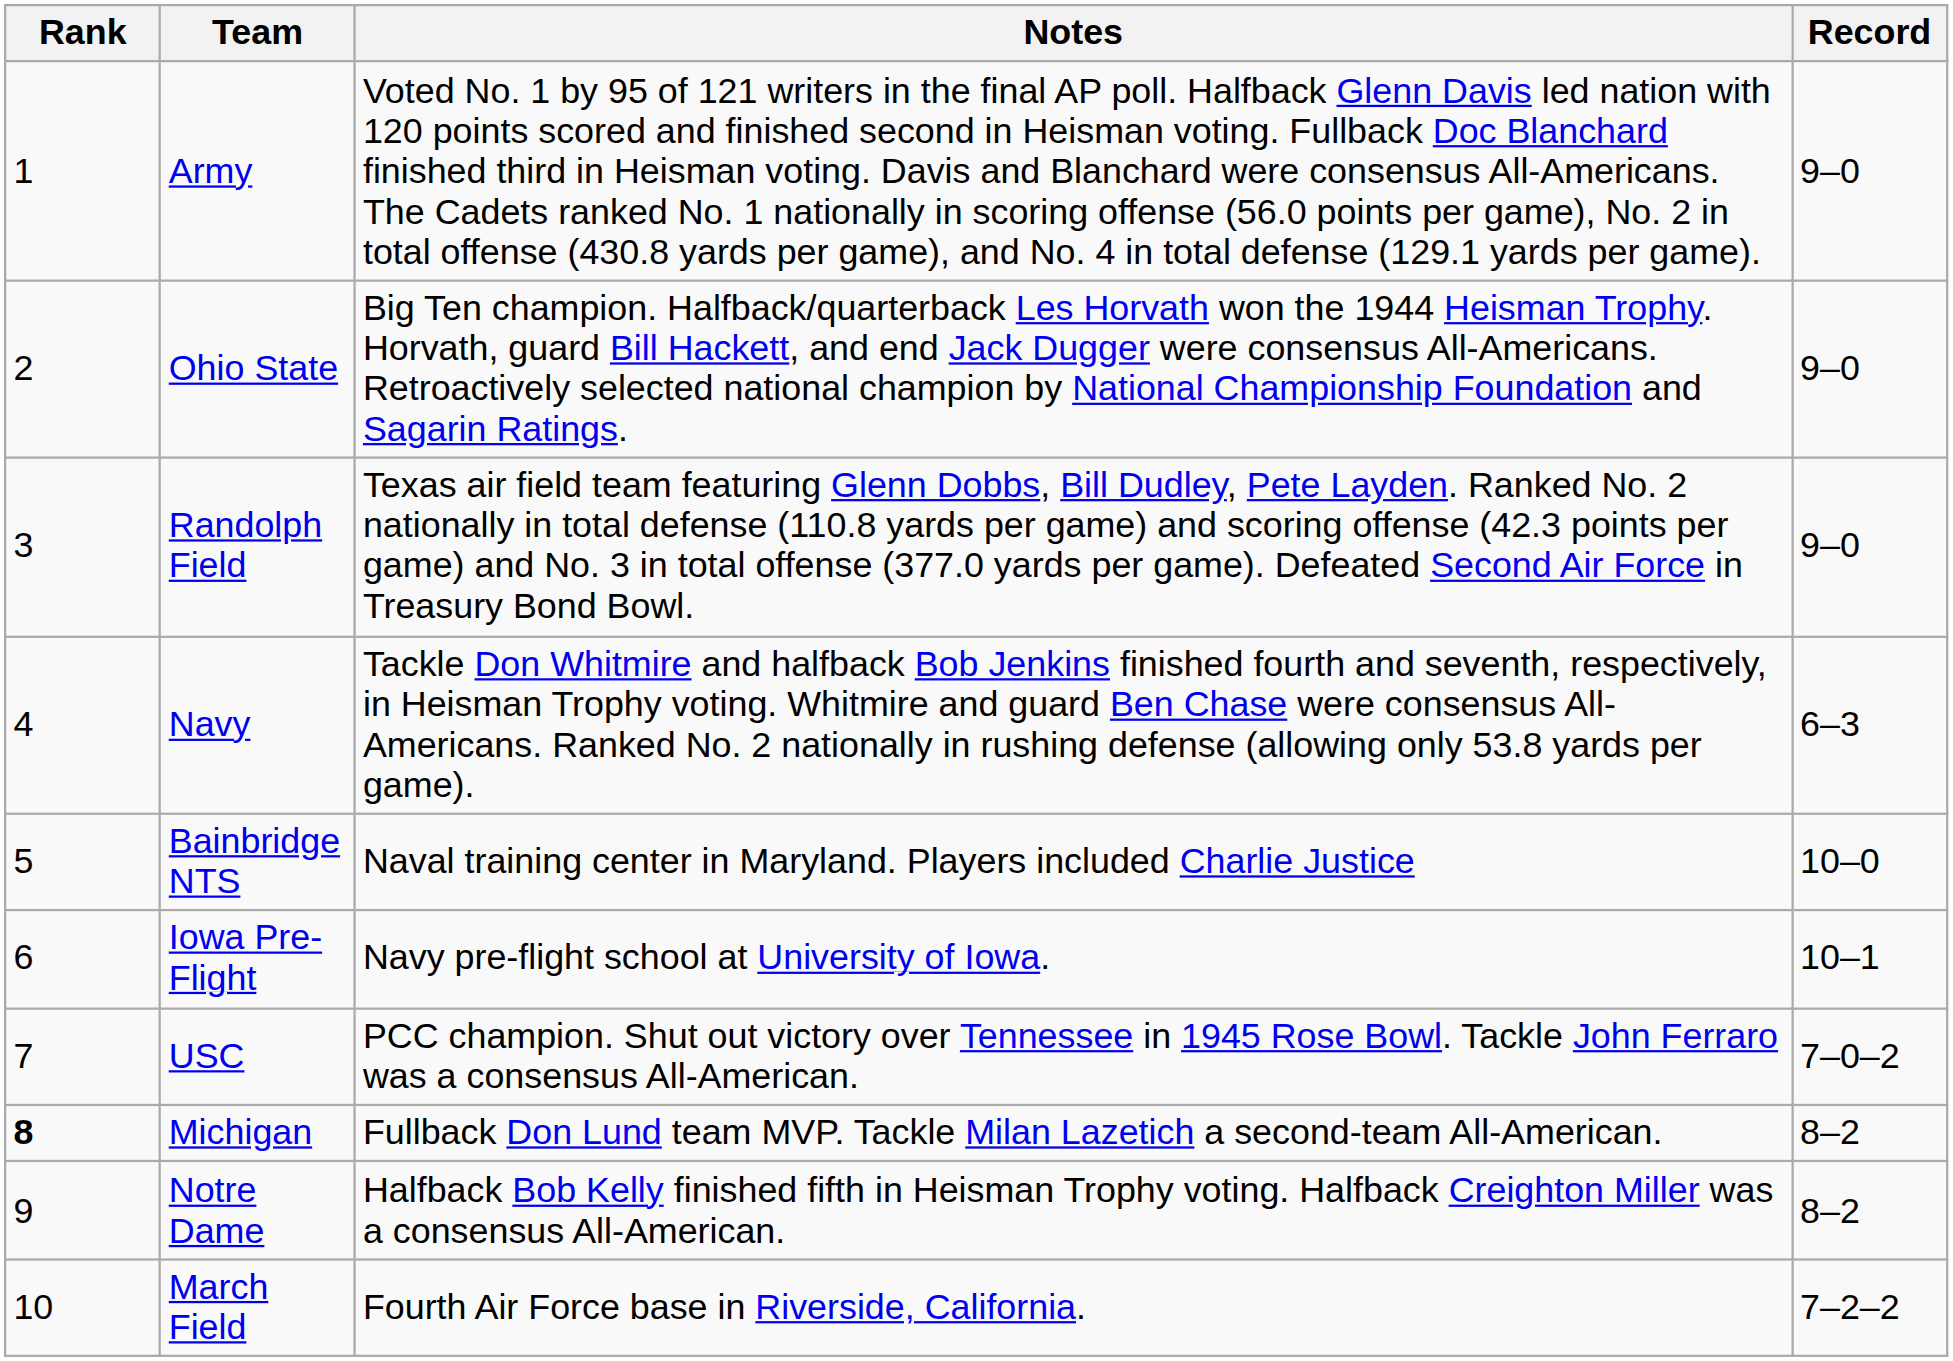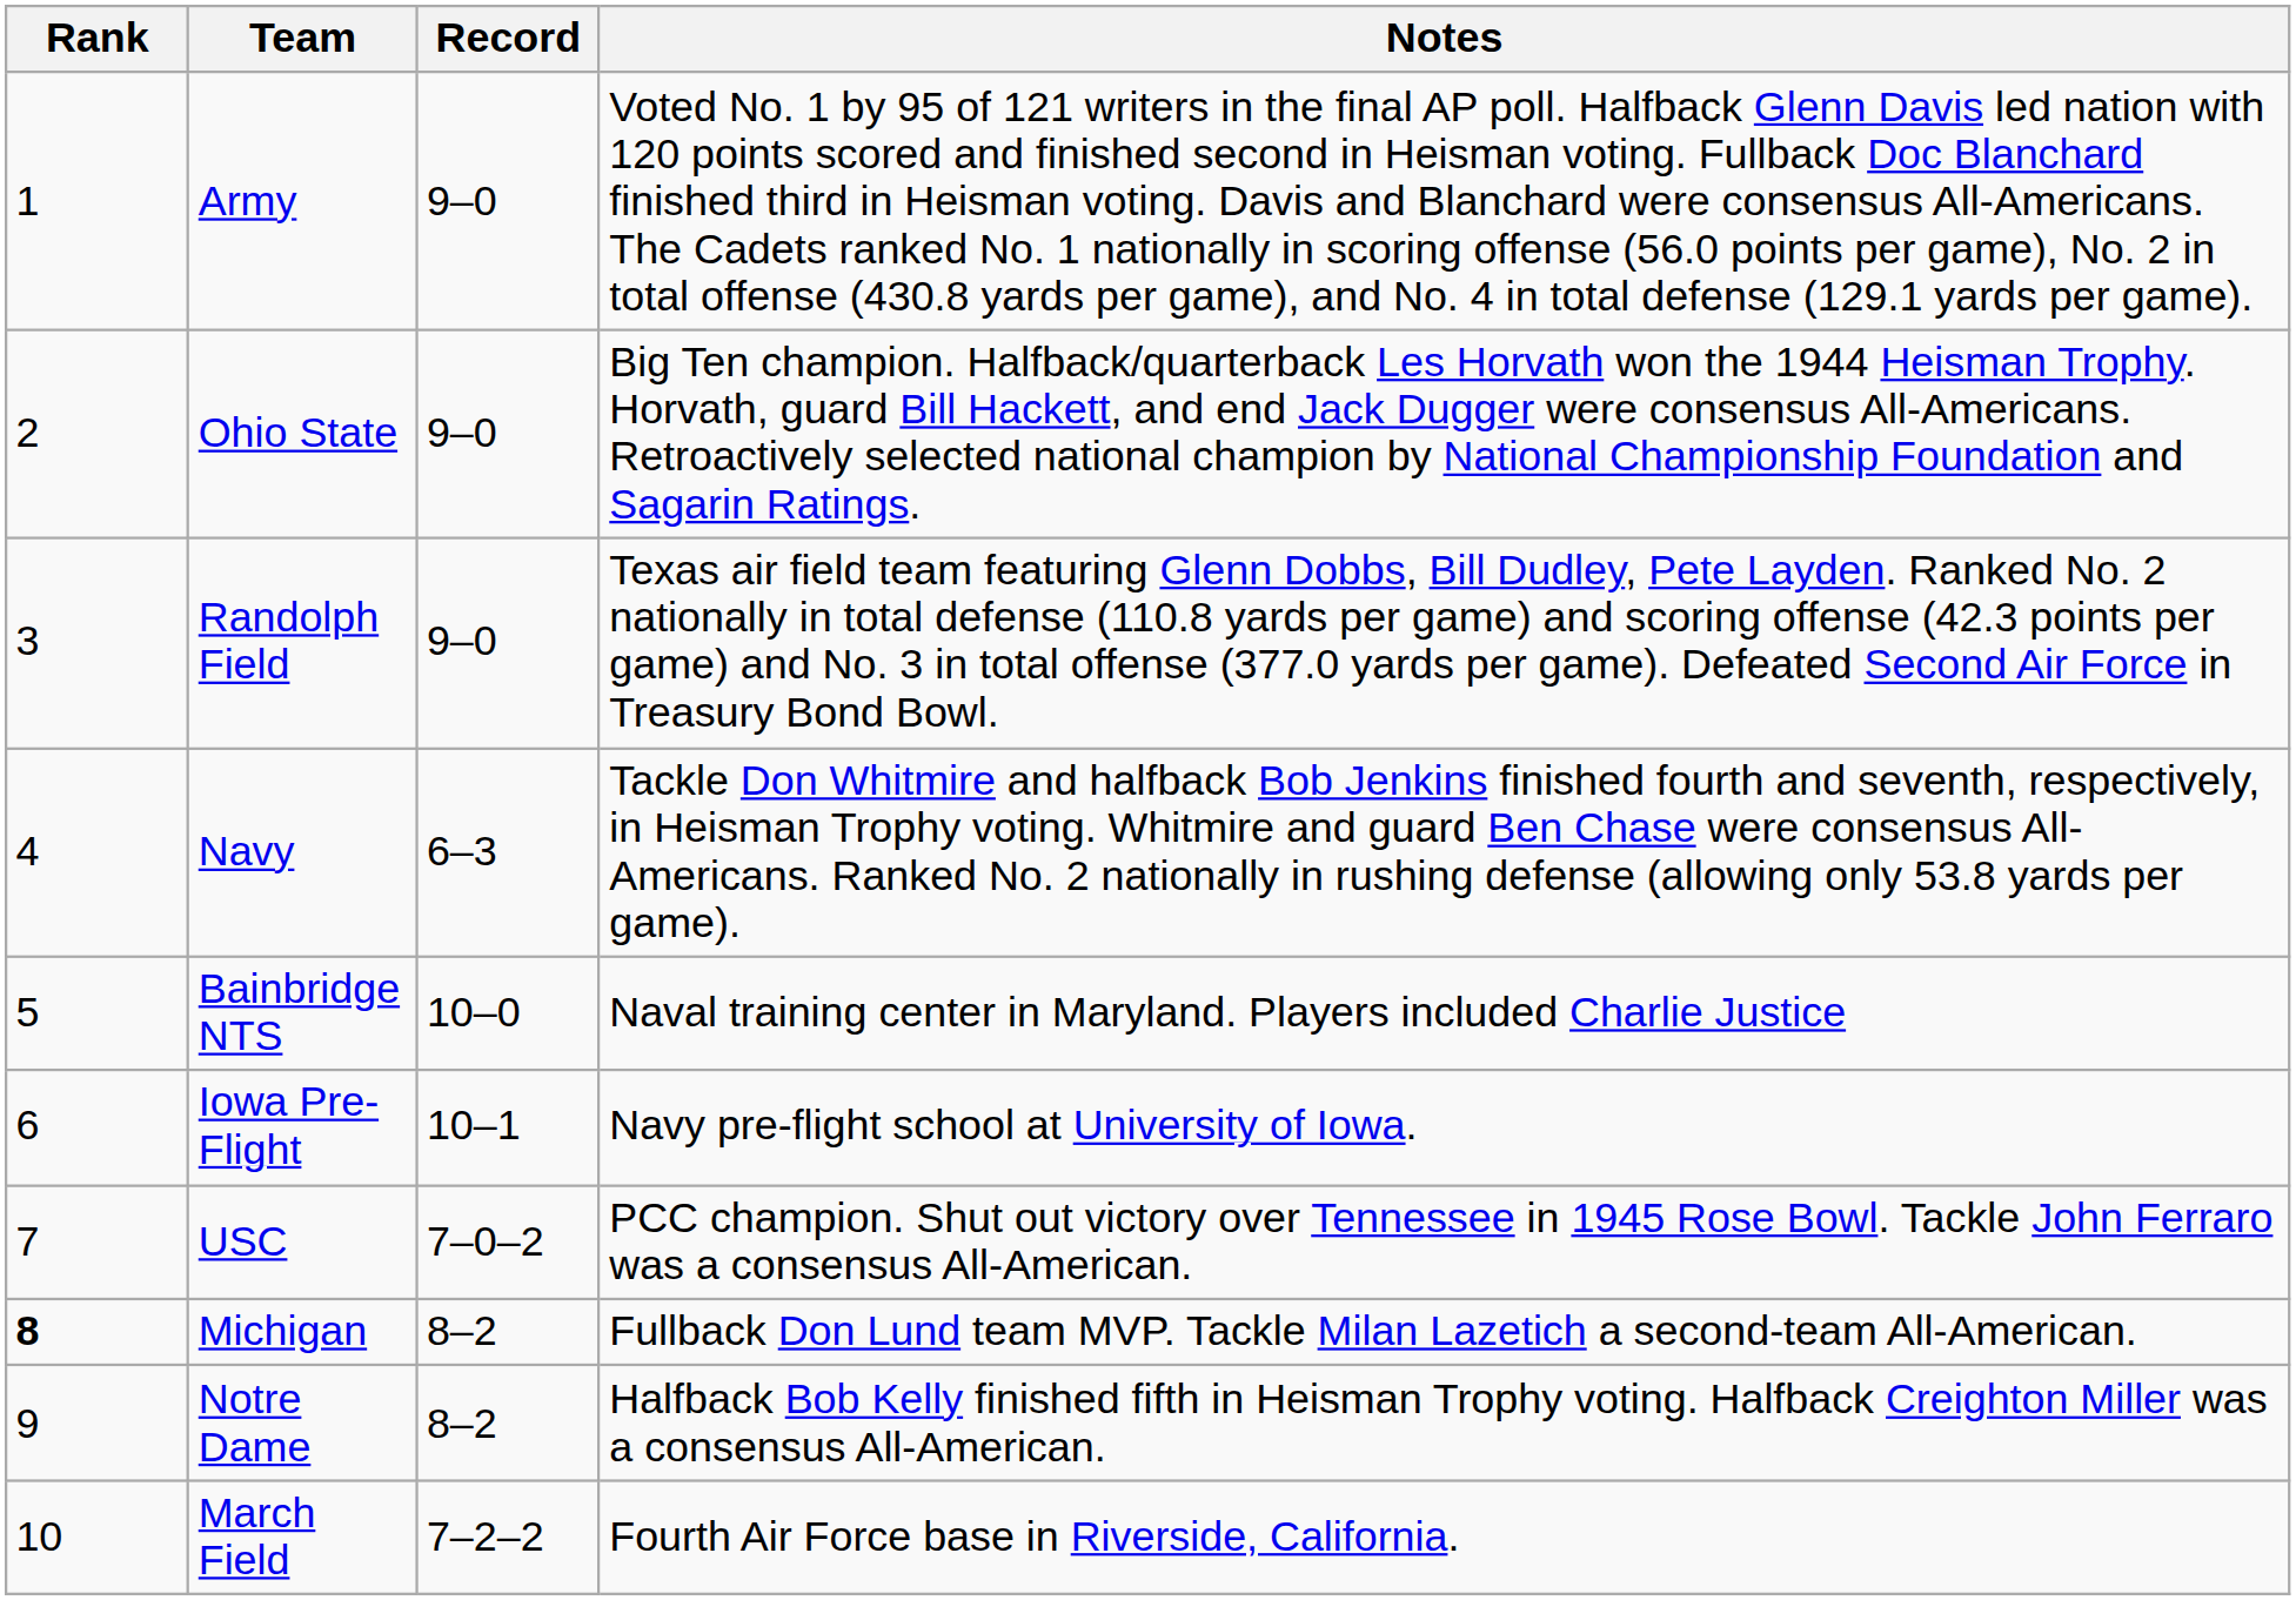columns swapped: Record <-> Notes
